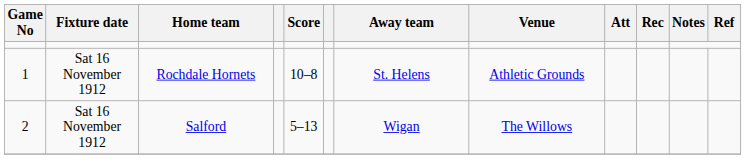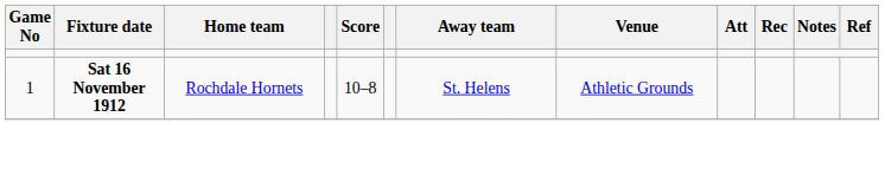Rochdale Hornets | Fixture date: normal -> bold
- row: 2 | Sat 16 November 1912 | Salford | 5–13 | Wigan | The Willows
